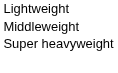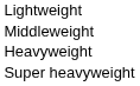+ row: Heavyweight
